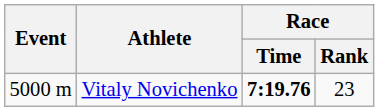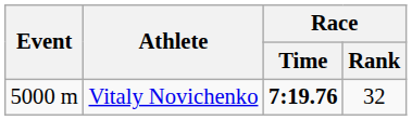Vitaly Novichenko | Race / Rank: 23 -> 32
